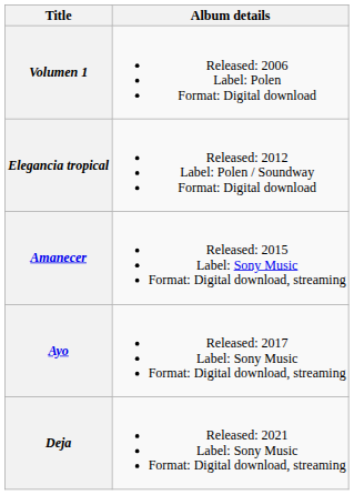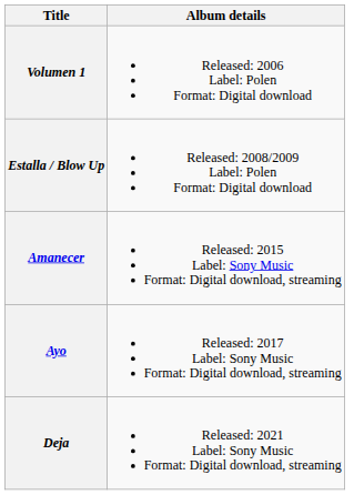+ row: Estalla / Blow Up | Released: 2008/2009 Label: Polen Format: Digital download
- row: Elegancia tropical | Released: 2012 Label: Polen / Soundway Format: Digital download
